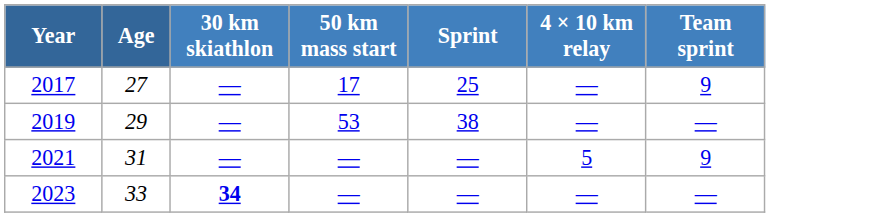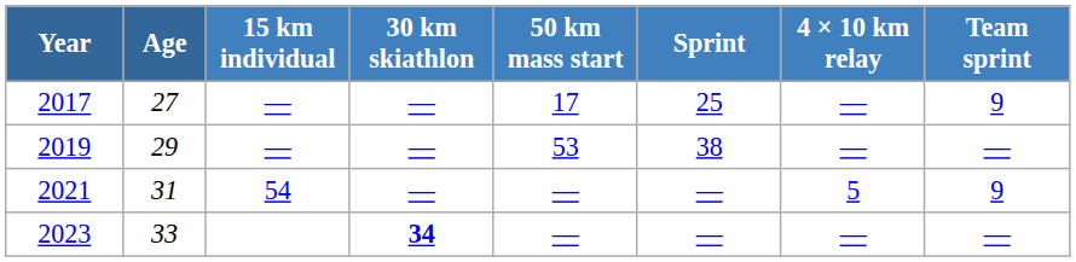+ column: 15 km individual | — | — | 54
